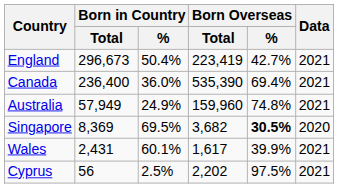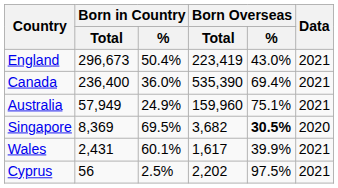England | Born Overseas / %: 42.7% -> 43.0%
Australia | Born Overseas / %: 74.8% -> 75.1%
